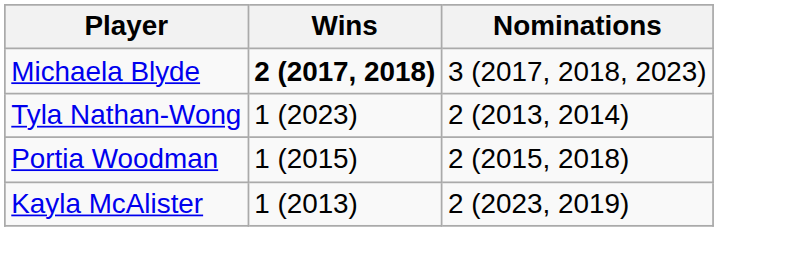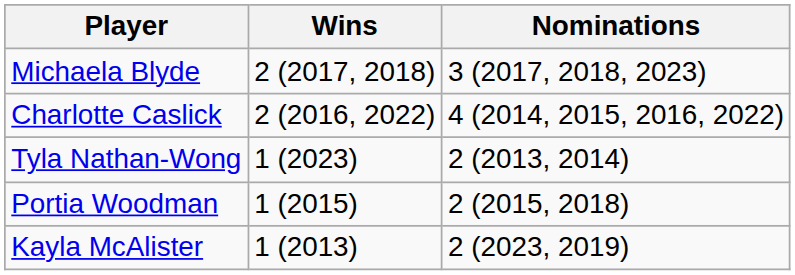Michaela Blyde | Wins: bold -> normal
+ row: Charlotte Caslick | 2 (2016, 2022) | 4 (2014, 2015, 2016, 2022)
